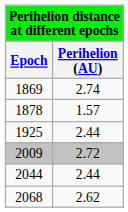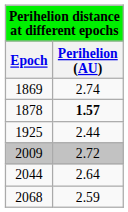1878 | Perihelion (AU): normal -> bold
2044 | Perihelion (AU): 2.44 -> 2.64
2068 | Perihelion (AU): 2.62 -> 2.59
